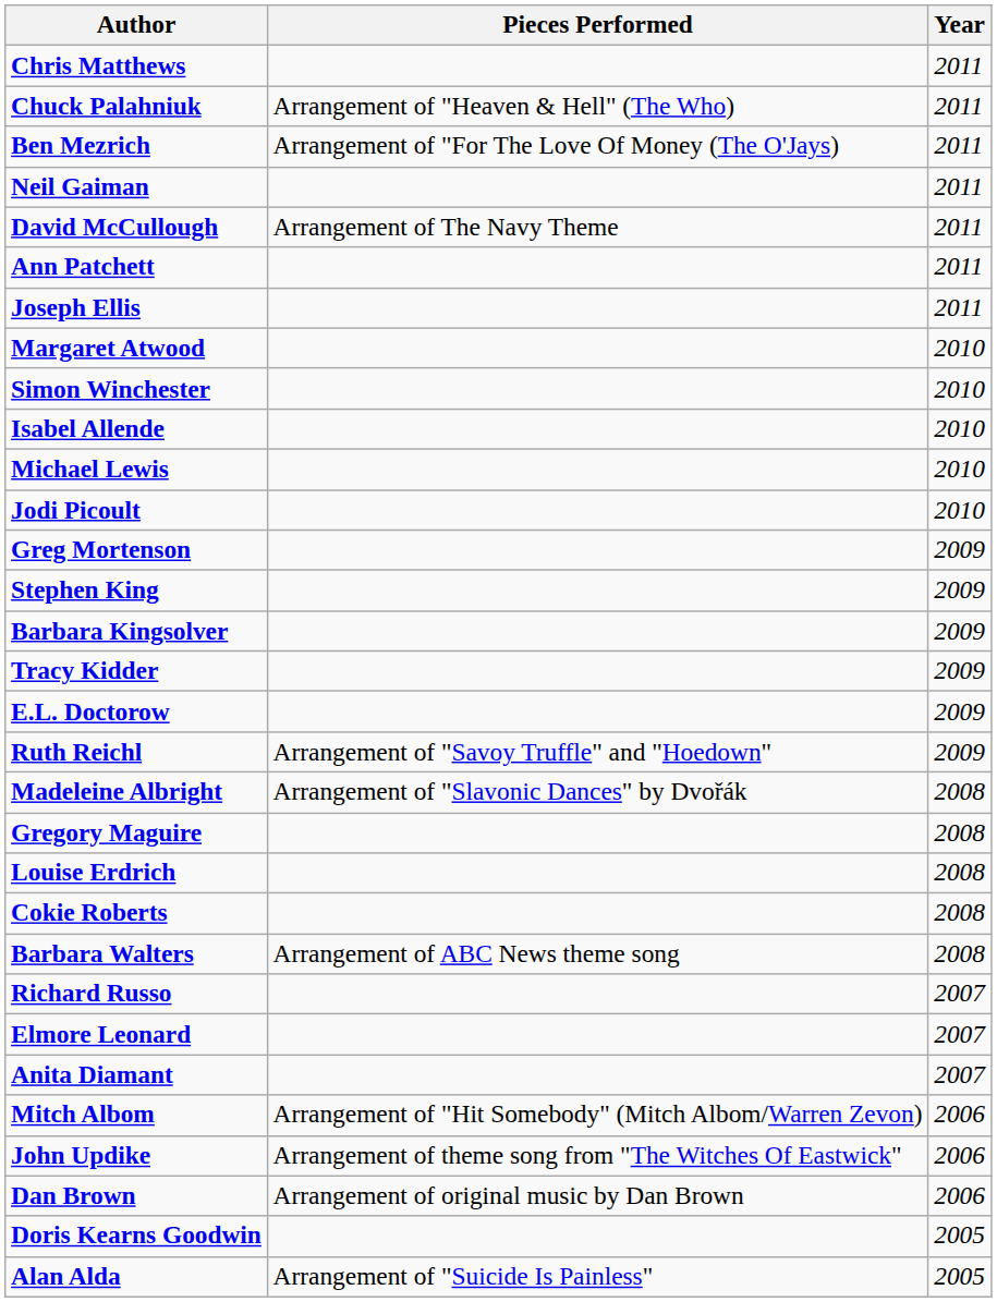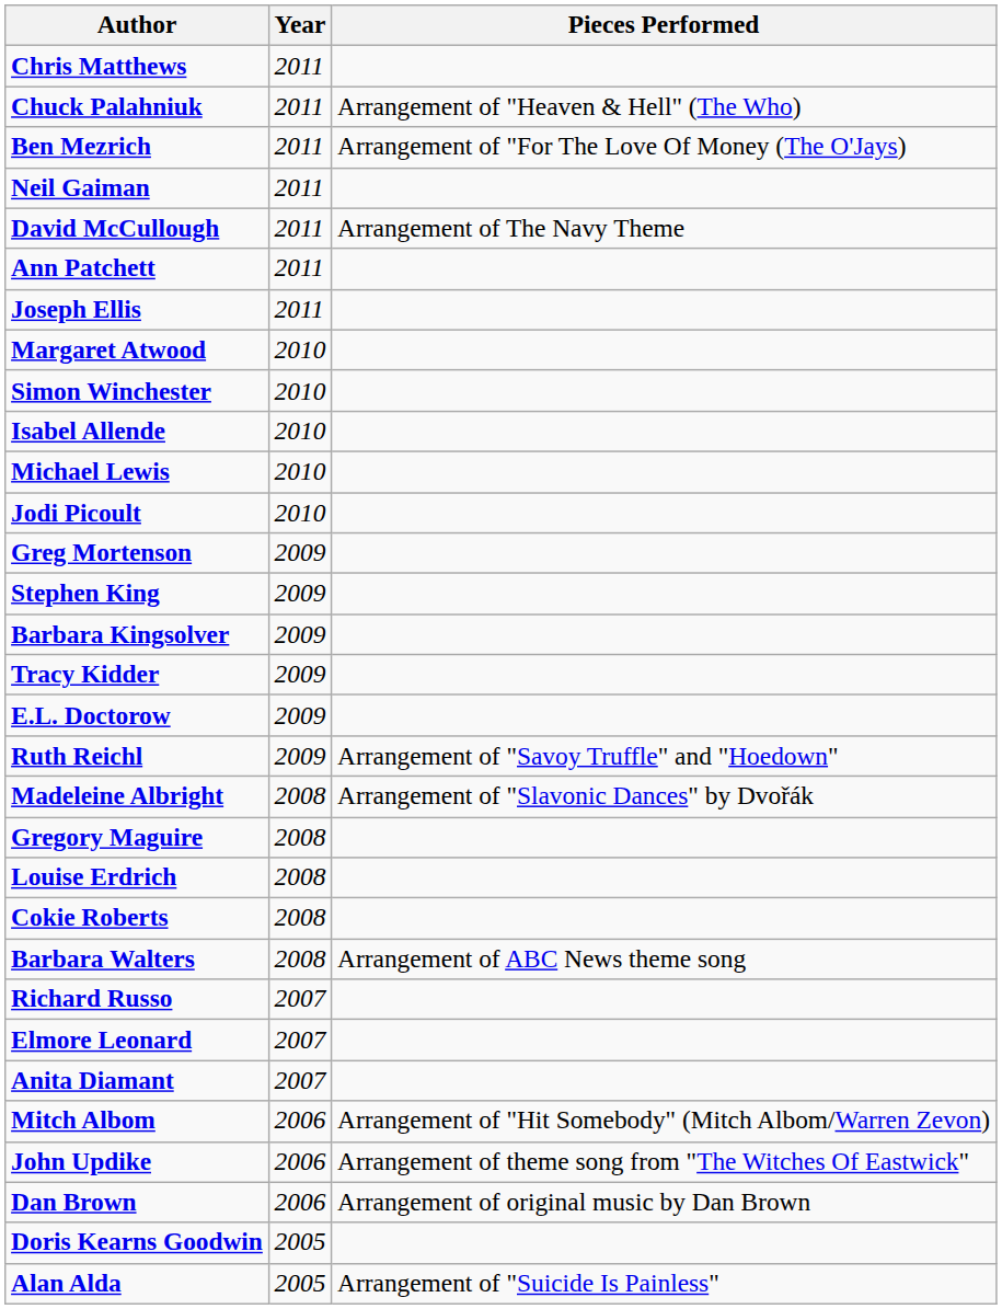columns swapped: Year <-> Pieces Performed
